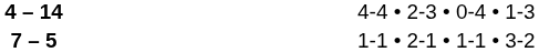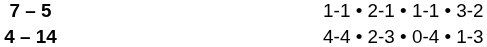rows swapped: 4 – 14 <-> 7 – 5
